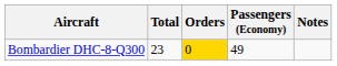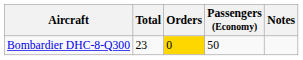Bombardier DHC-8-Q300 | Passengers (Economy): 49 -> 50
